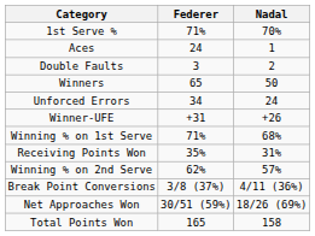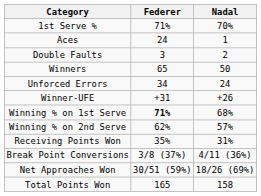Winning % on 1st Serve | Federer: normal -> bold
rows swapped: Winning % on 2nd Serve <-> Receiving Points Won
